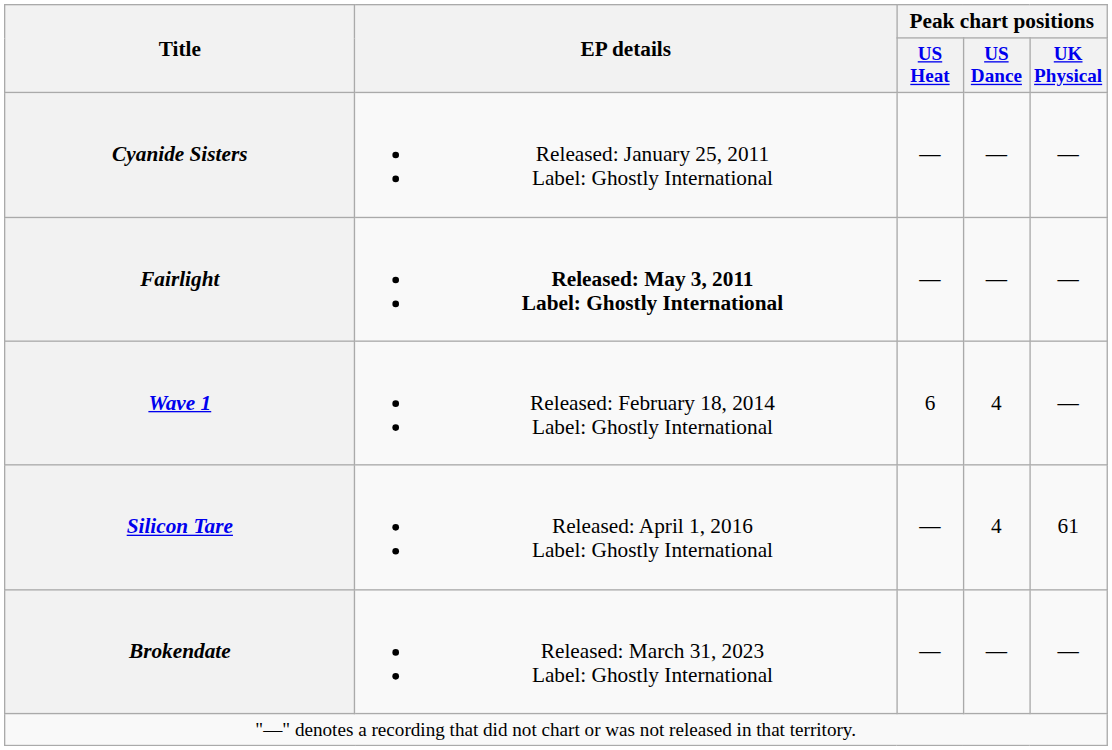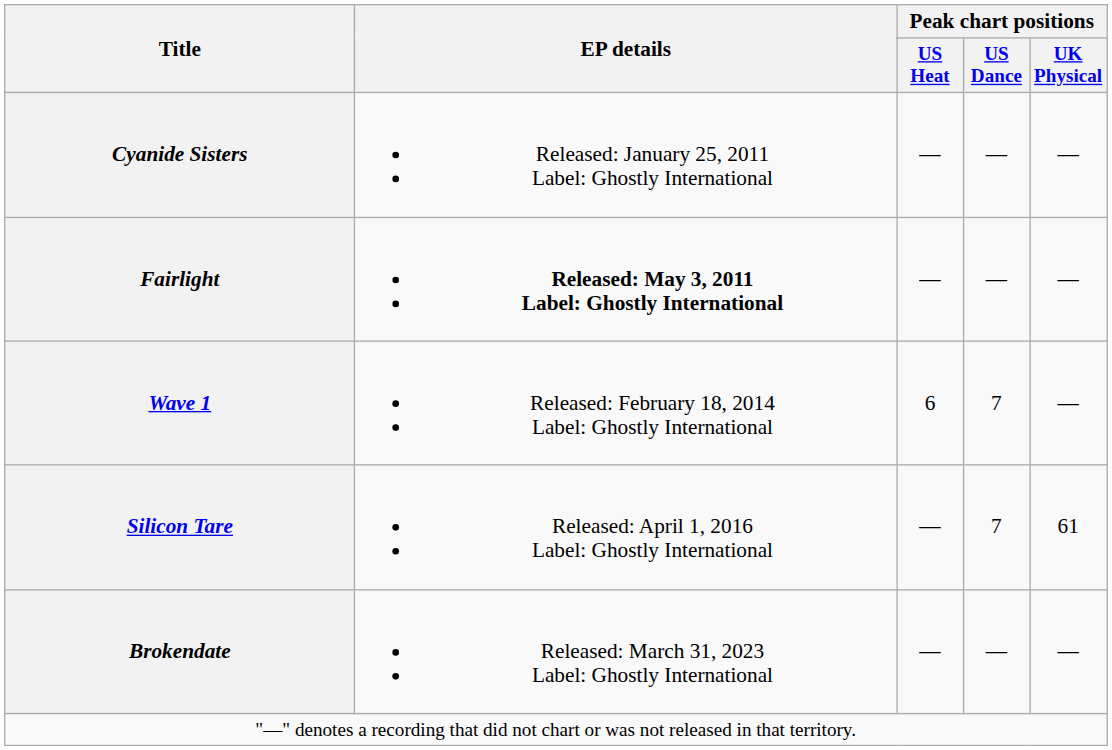Wave 1 | Peak chart positions / US Dance: 4 -> 7
Silicon Tare | Peak chart positions / US Dance: 4 -> 7
